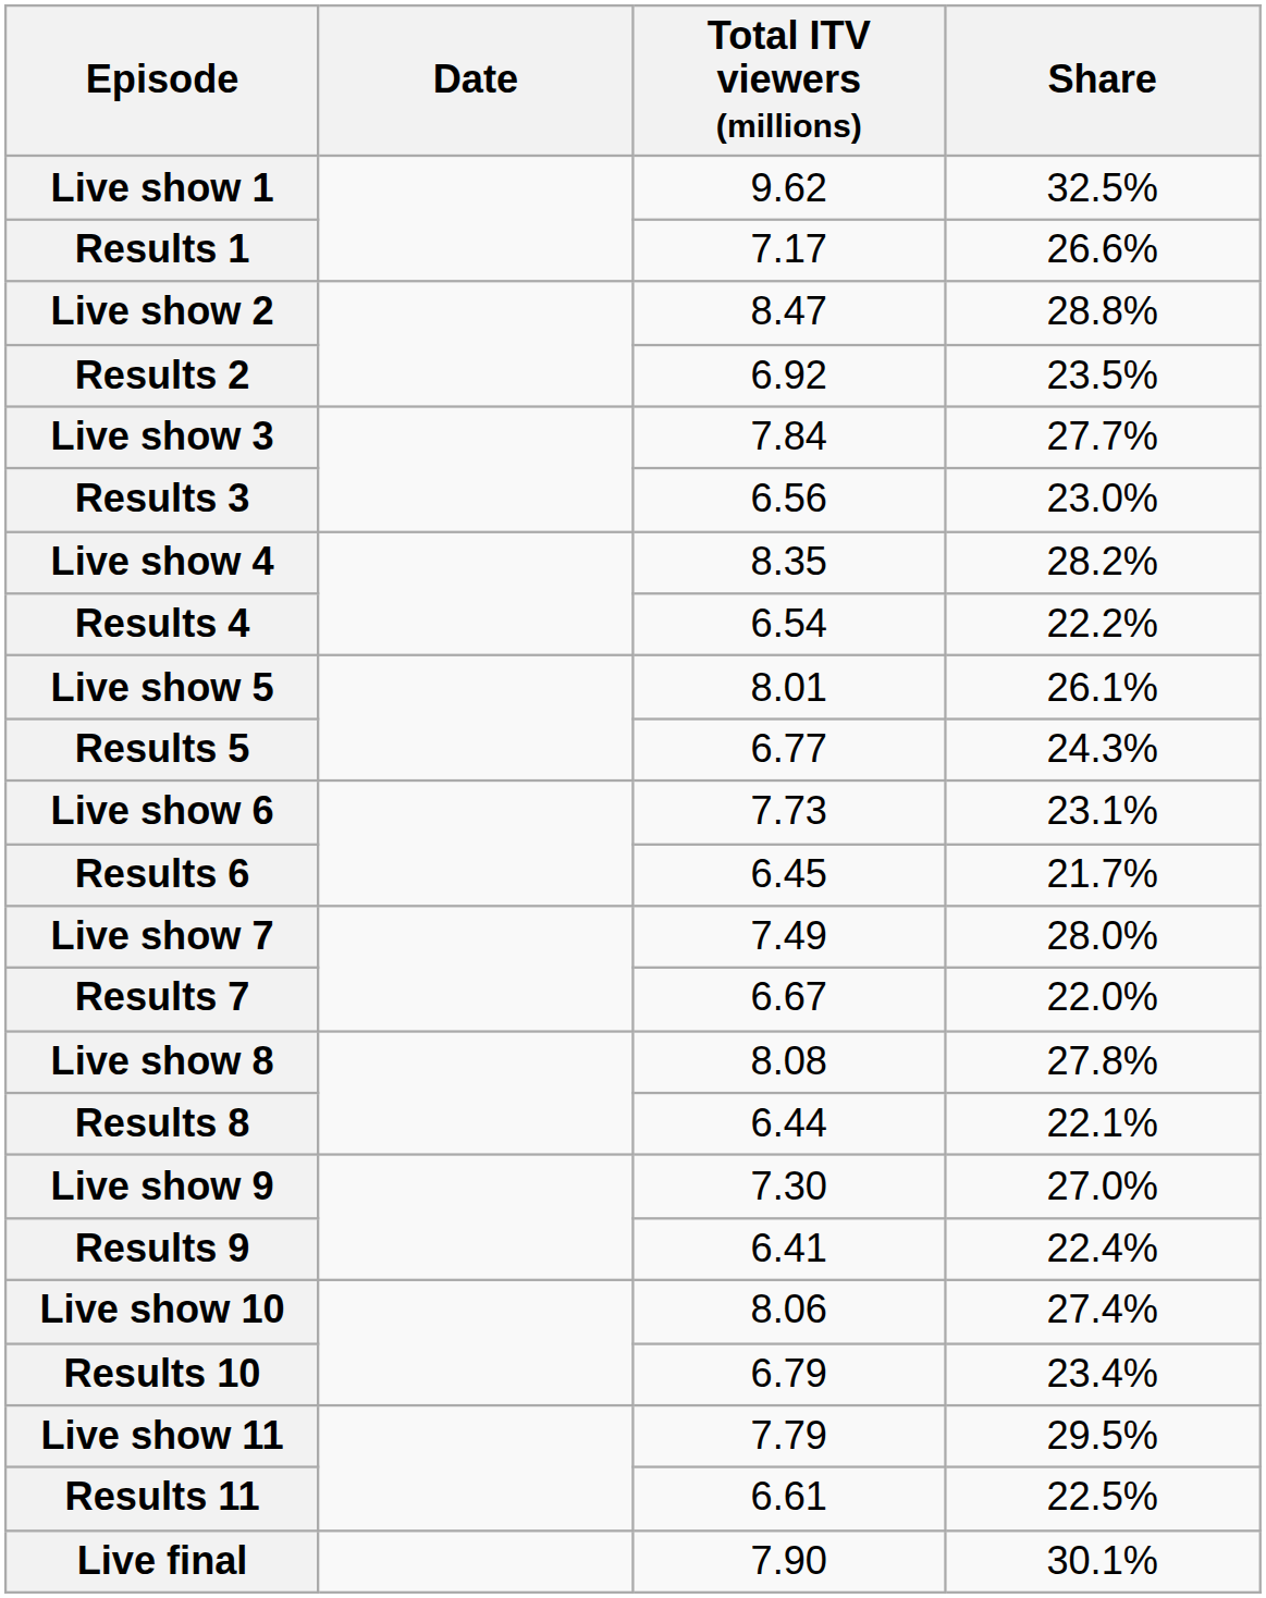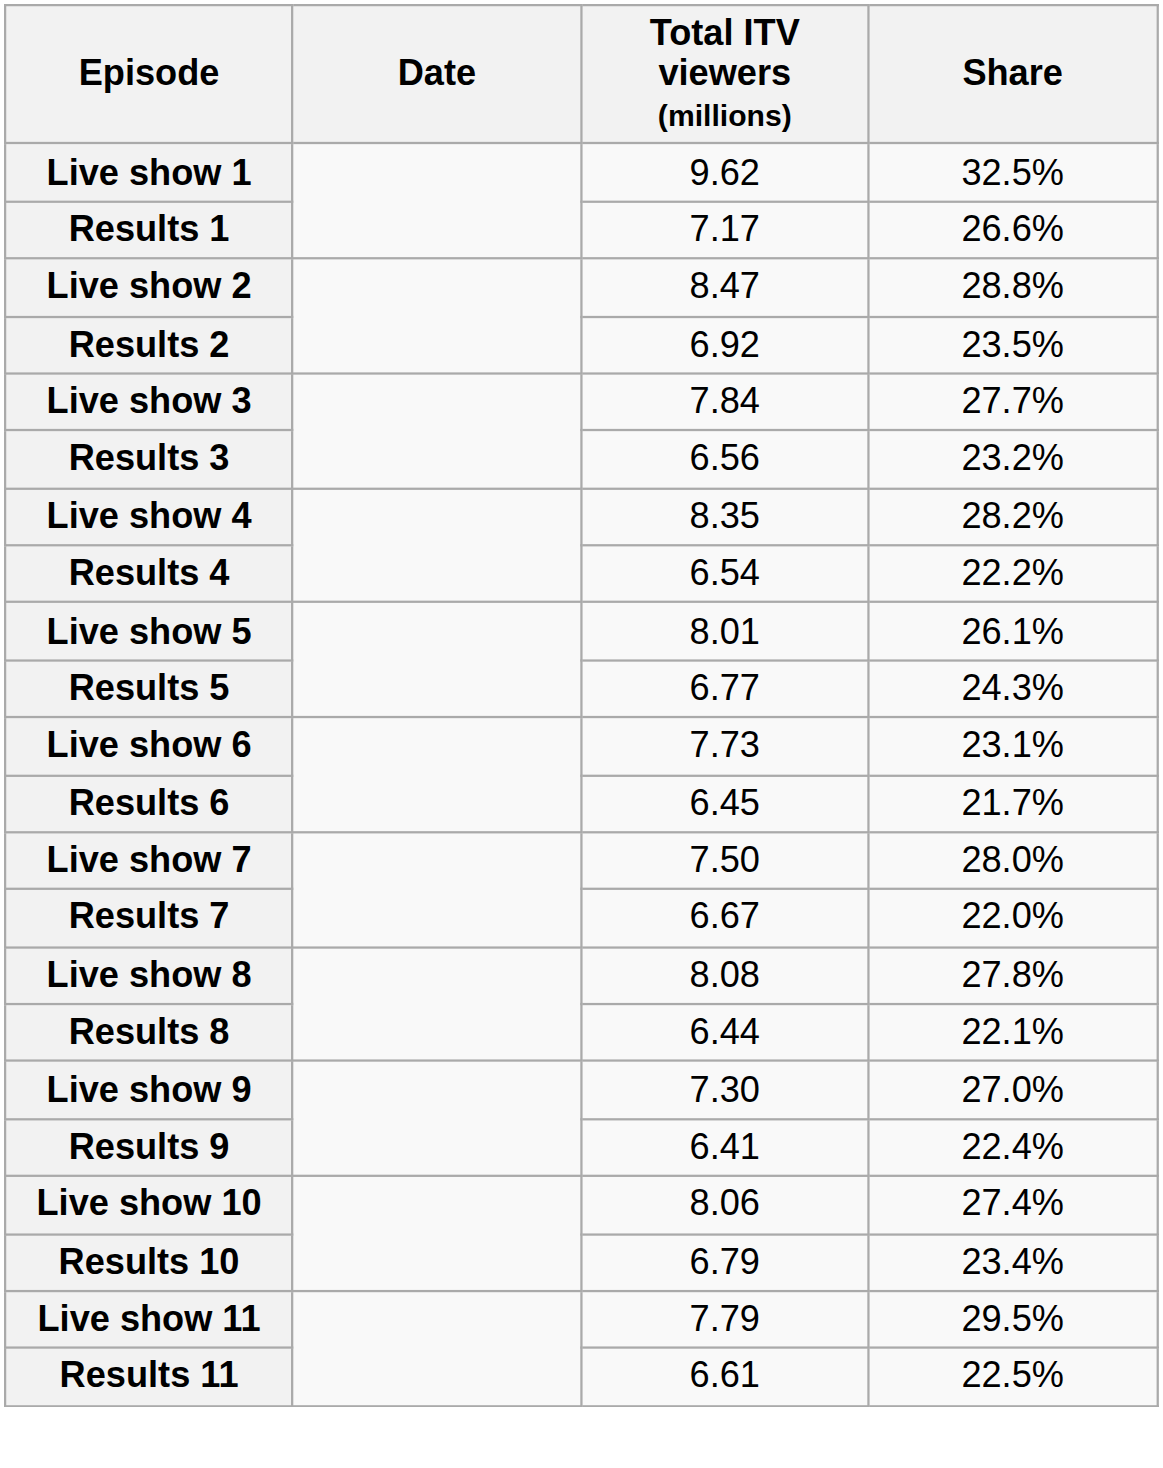Results 3 | Share: 23.0% -> 23.2%
Live show 7 | Total ITV viewers (millions): 7.49 -> 7.50
- row: Live final | 7.90 | 30.1%
